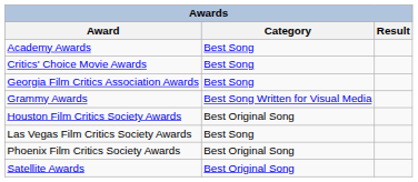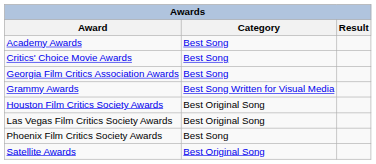Las Vegas Film Critics Society Awards | Category: Best Song -> Best Original Song
Phoenix Film Critics Society Awards | Category: Best Original Song -> Best Song
